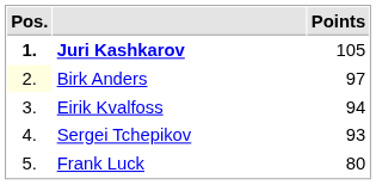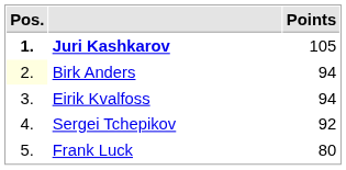Birk Anders | Points: 97 -> 94
Sergei Tchepikov | Points: 93 -> 92
